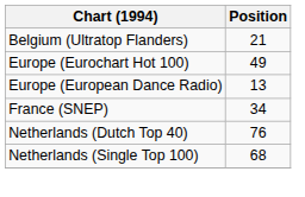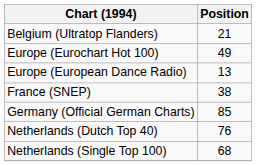France (SNEP) | Position: 34 -> 38
+ row: Germany (Official German Charts) | 85
